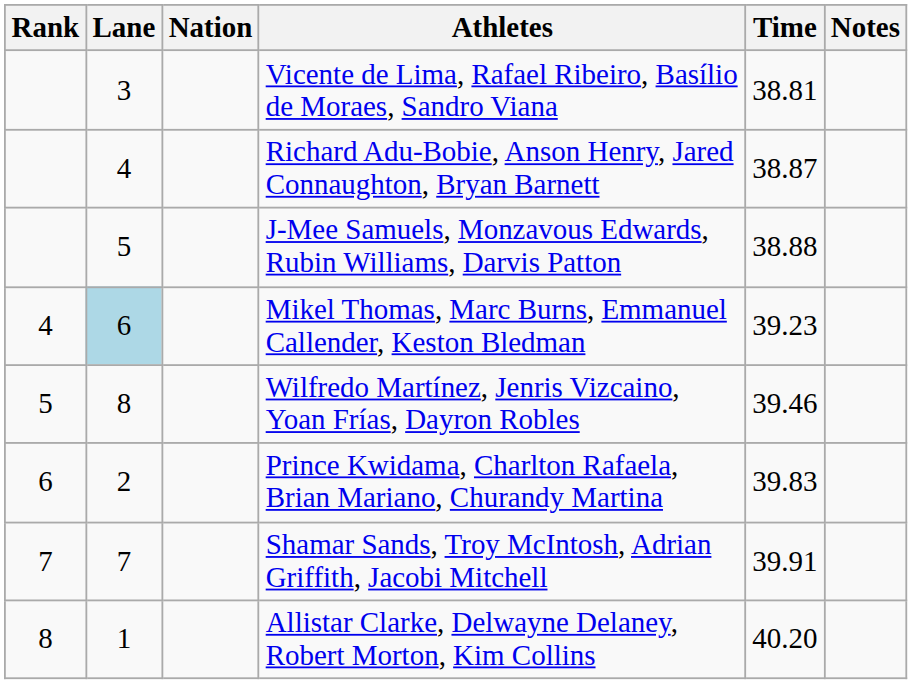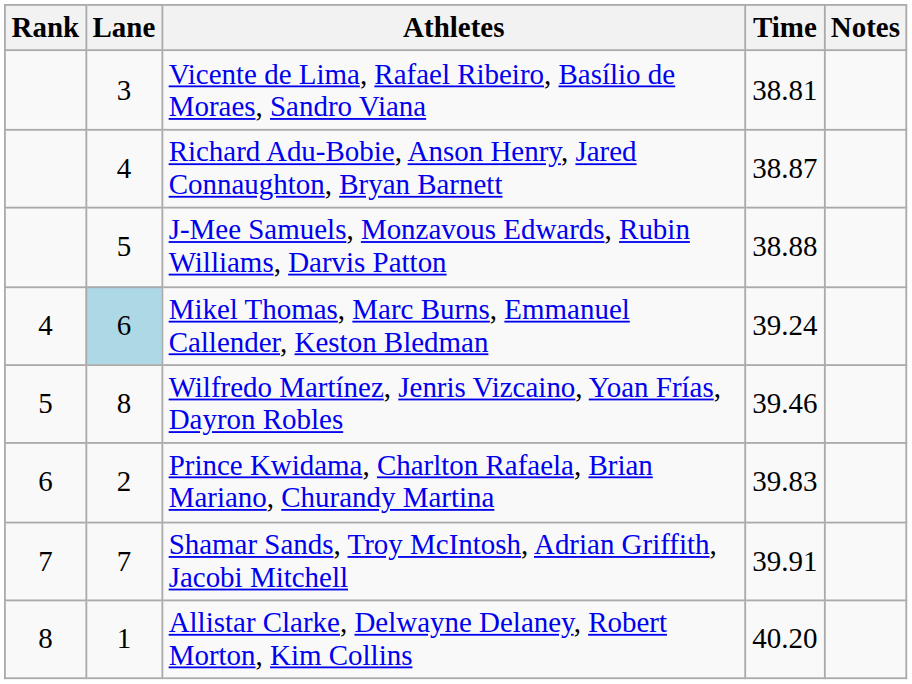- column: Nation
Mikel Thomas, Marc Burns, Emmanuel Callender, Keston Bledman | Time: 39.23 -> 39.24
